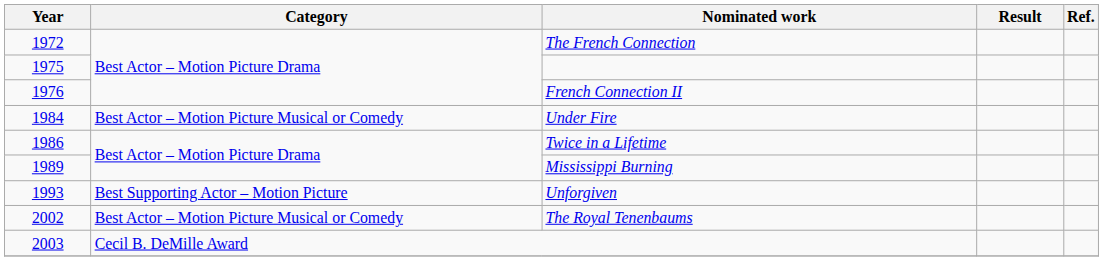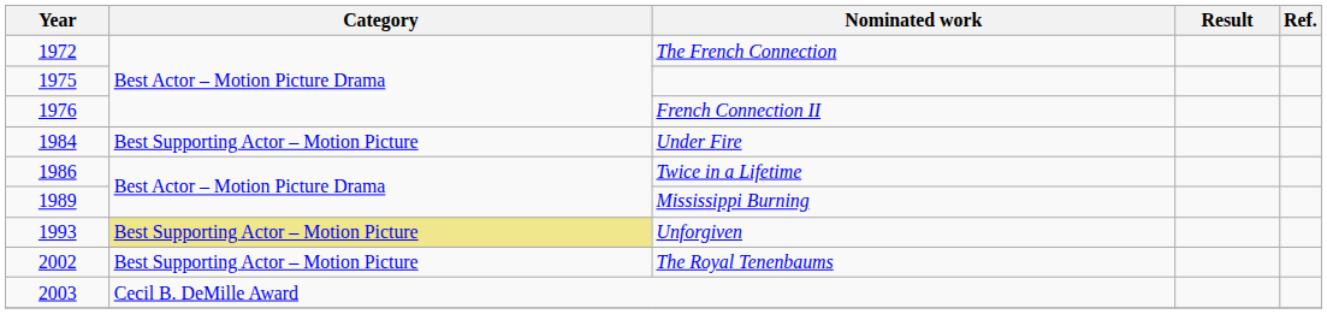Under Fire | Category: Best Actor – Motion Picture Musical or Comedy -> Best Supporting Actor – Motion Picture
Unforgiven | Category: no background -> khaki background
The Royal Tenenbaums | Category: Best Actor – Motion Picture Musical or Comedy -> Best Supporting Actor – Motion Picture
